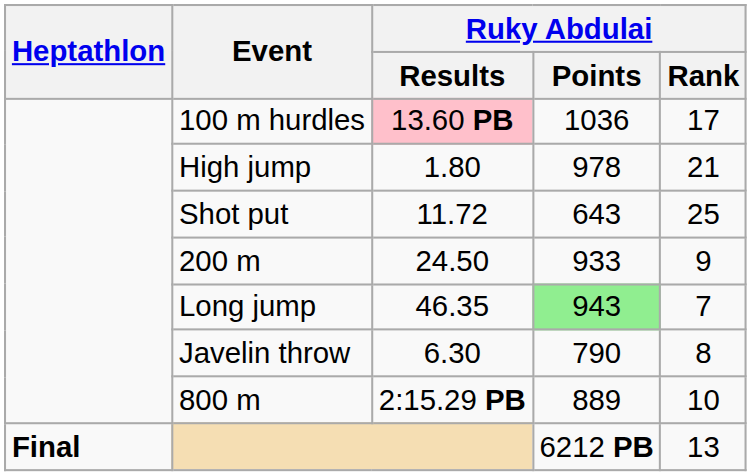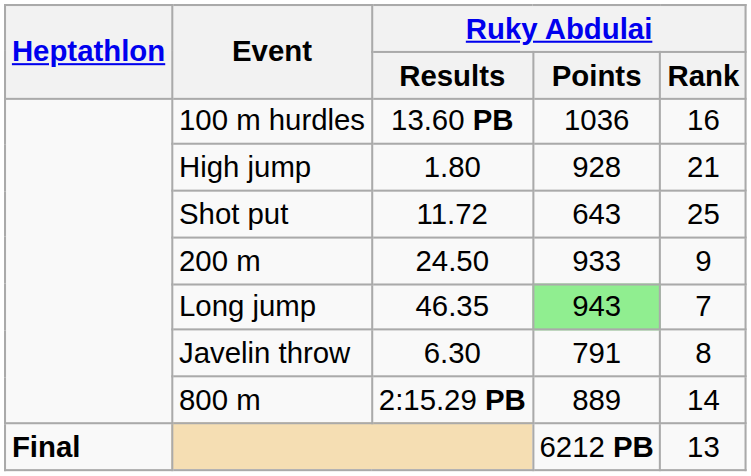100 m hurdles | Ruky Abdulai / Results: pink background -> no background
100 m hurdles | Ruky Abdulai / Rank: 17 -> 16
High jump | Ruky Abdulai / Points: 978 -> 928
Javelin throw | Ruky Abdulai / Points: 790 -> 791
800 m | Ruky Abdulai / Rank: 10 -> 14
